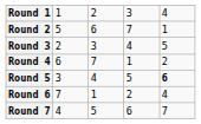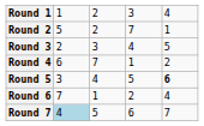Round 2 | column 3: 6 -> 2
Round 7 | column 2: no background -> lightblue background
